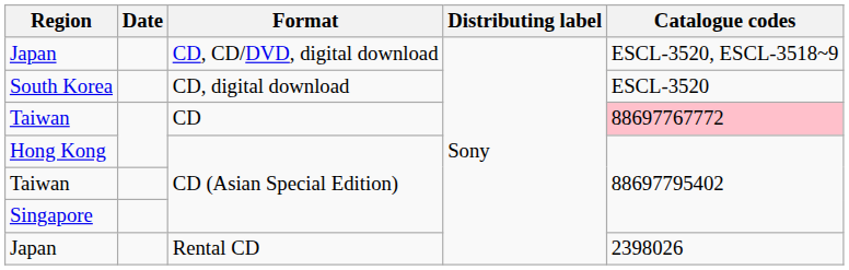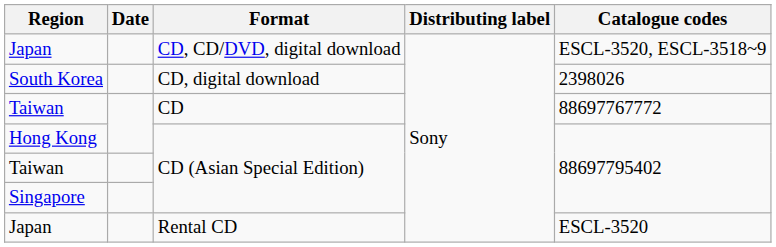South Korea | Catalogue codes: ESCL-3520 -> 2398026
Taiwan / CD | Catalogue codes: pink background -> no background
Japan / Rental CD | Catalogue codes: 2398026 -> ESCL-3520
